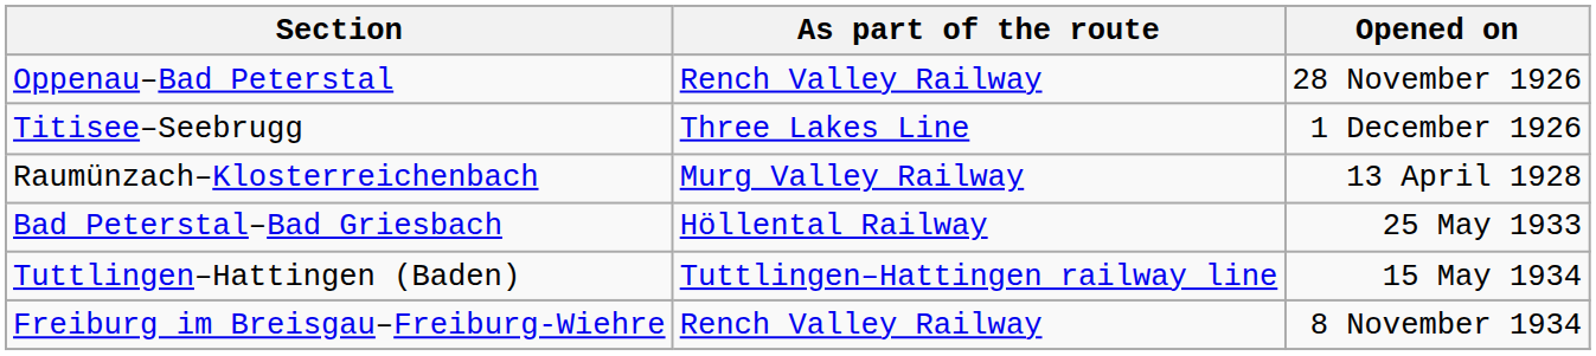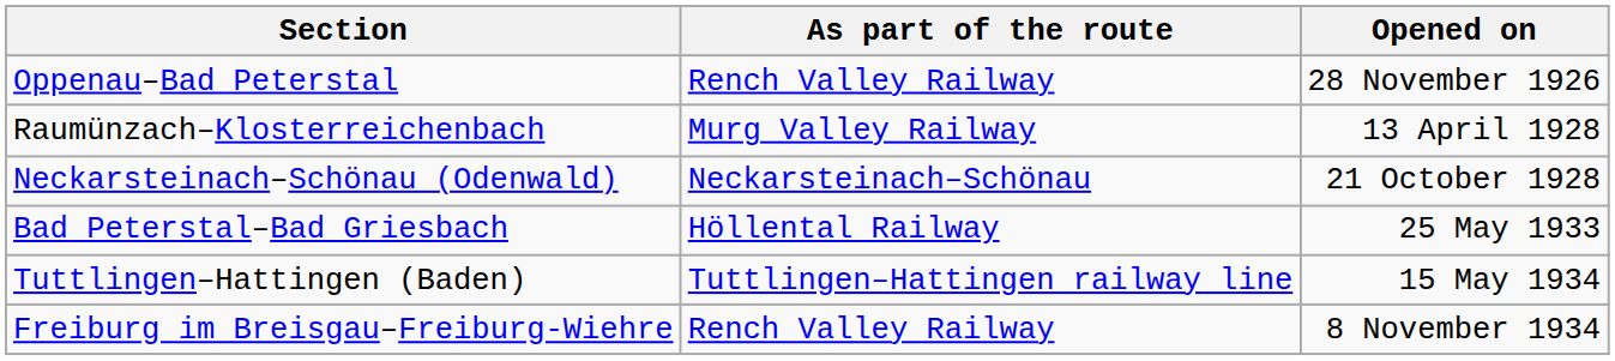- row: Titisee–Seebrugg | Three Lakes Line | 1 December 1926
+ row: Neckarsteinach–Schönau (Odenwald) | Neckarsteinach–Schönau | 21 October 1928
